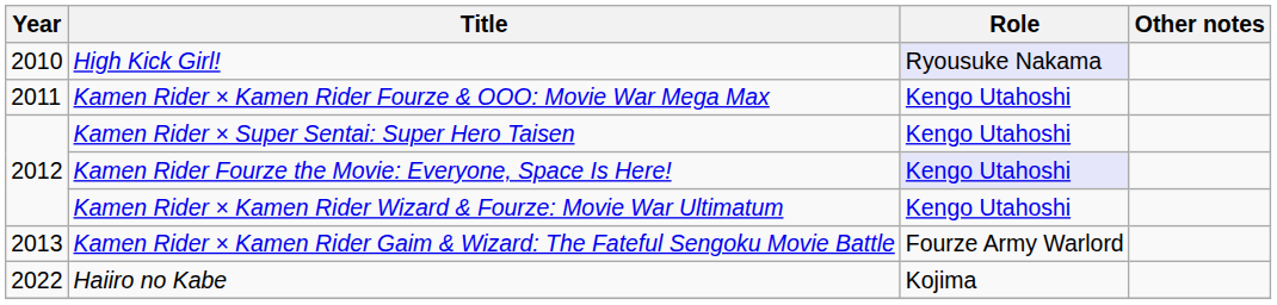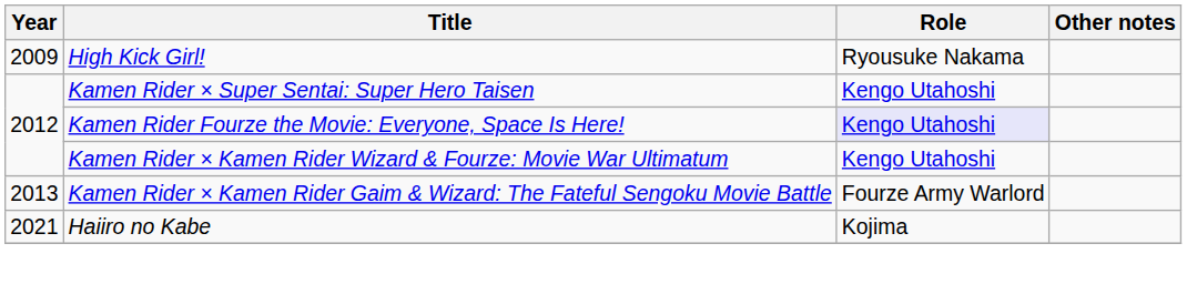High Kick Girl! | Year: 2010 -> 2009
High Kick Girl! | Role: lavender background -> no background
- row: 2011 | Kamen Rider × Kamen Rider Fourze & OOO: Movie War Mega Max | Kengo Utahoshi
Haiiro no Kabe | Year: 2022 -> 2021
